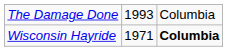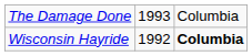Wisconsin Hayride | column 2: 1971 -> 1992
